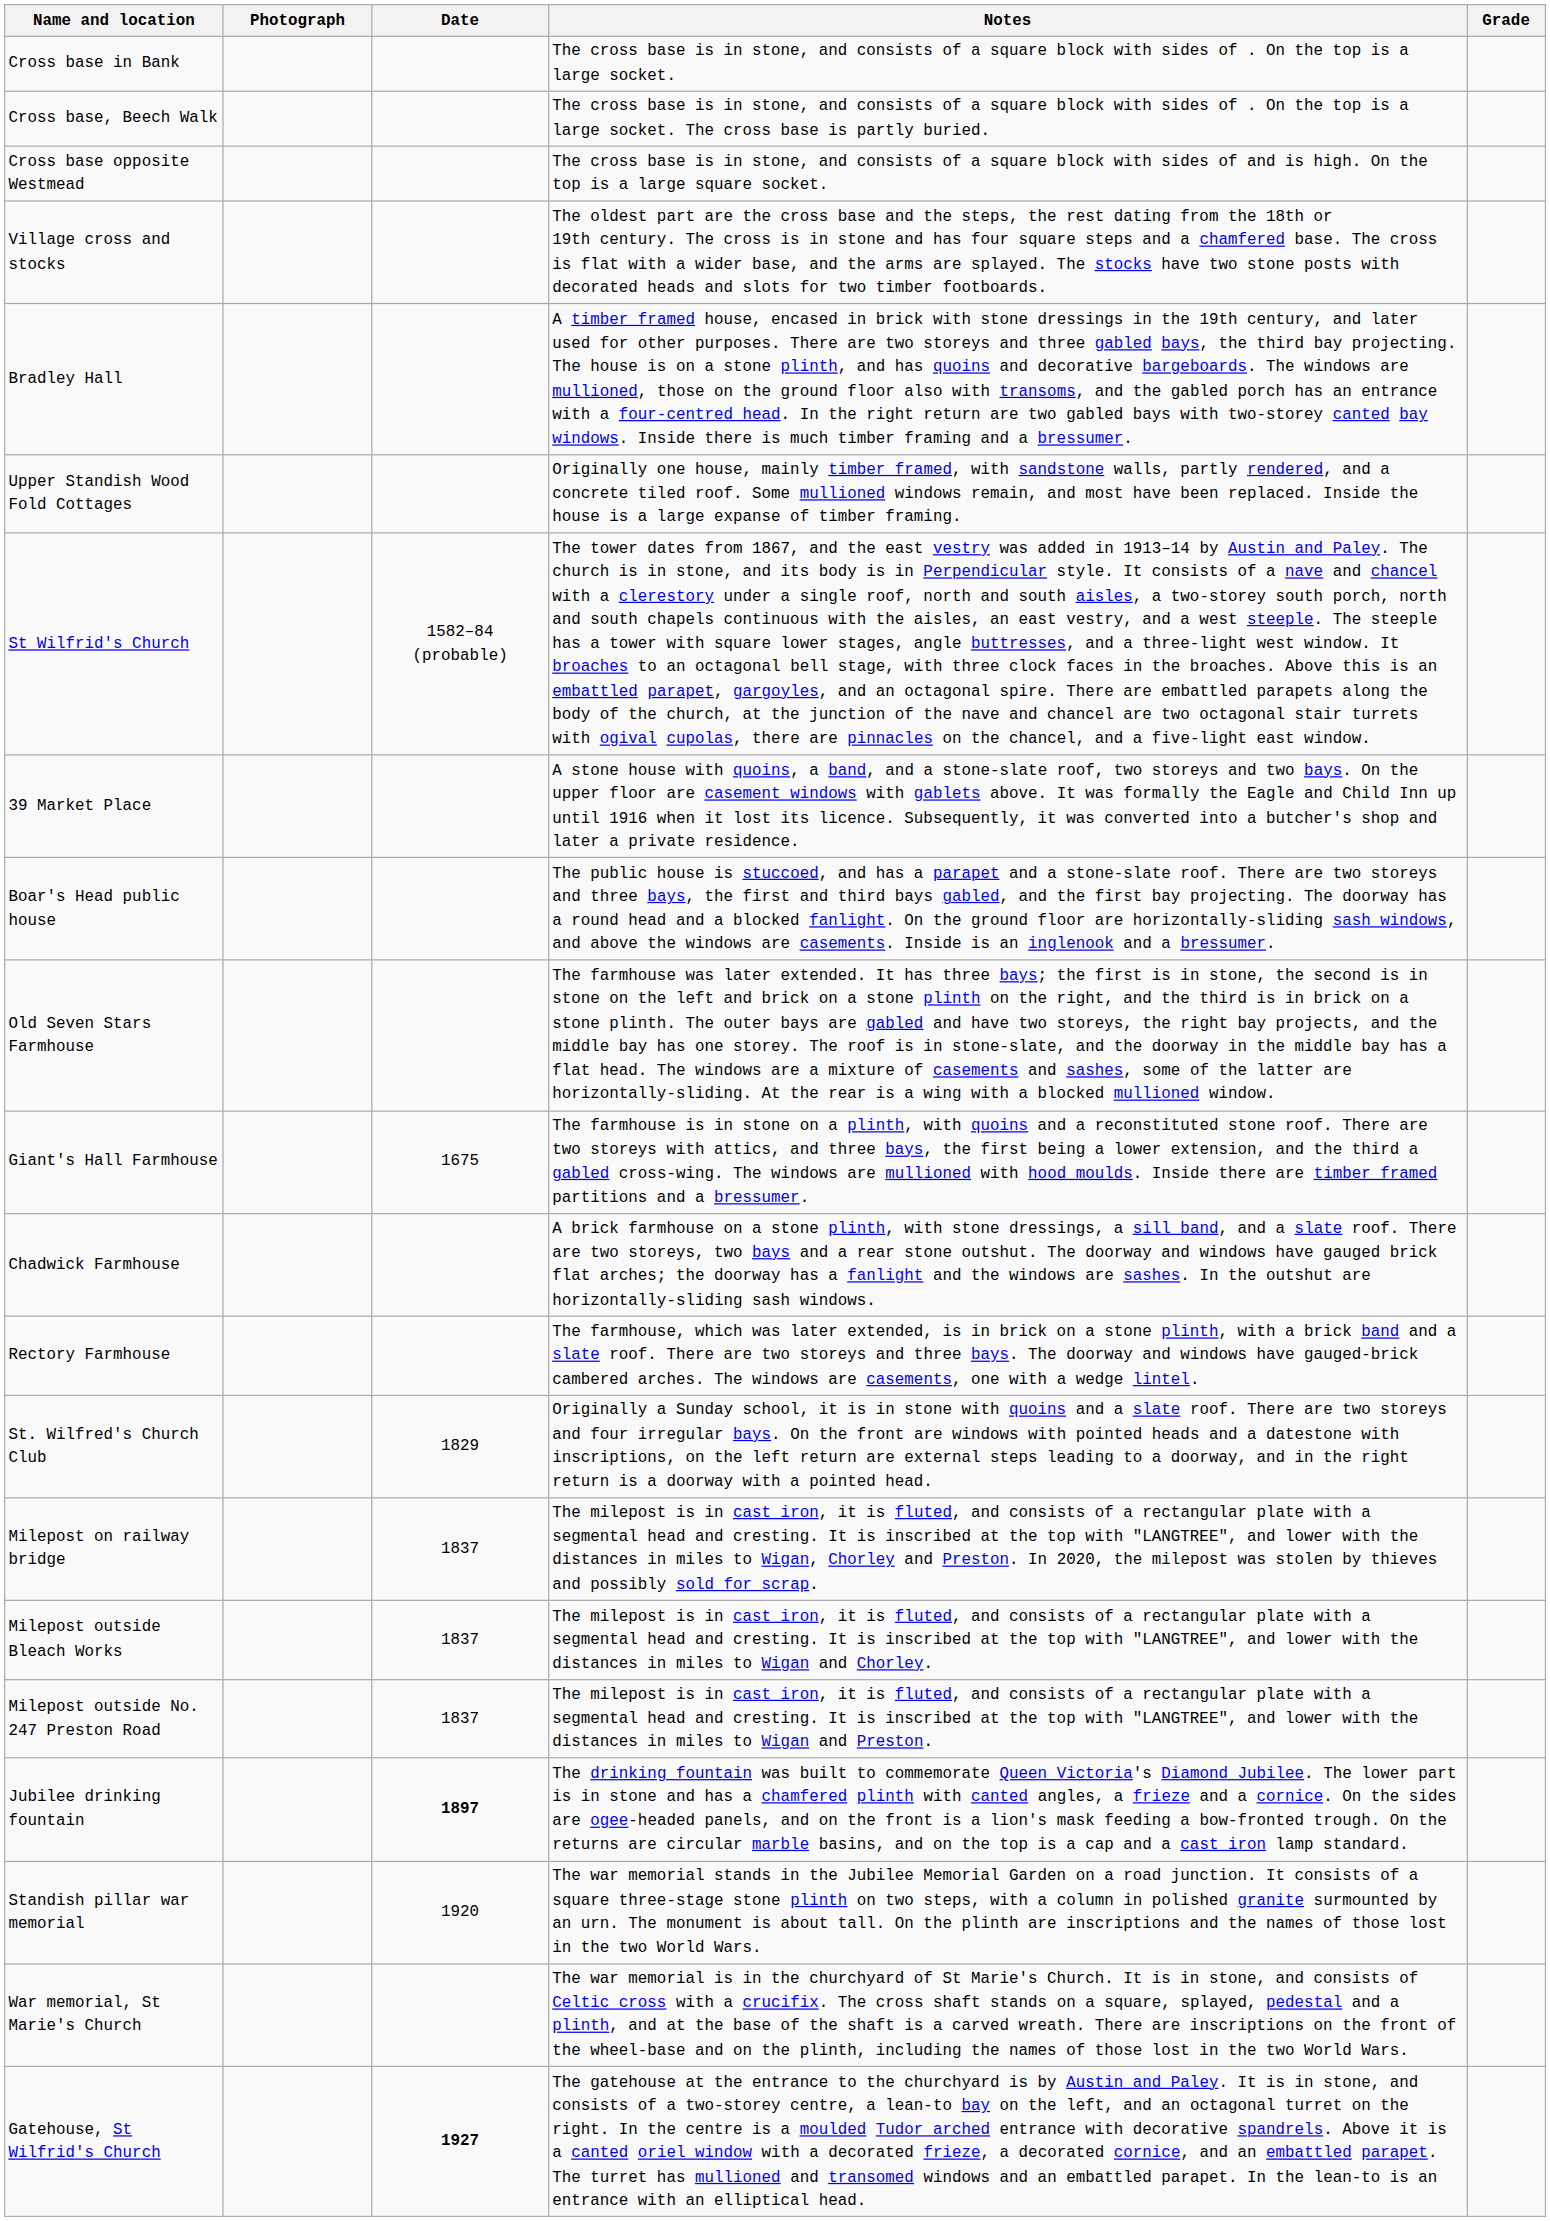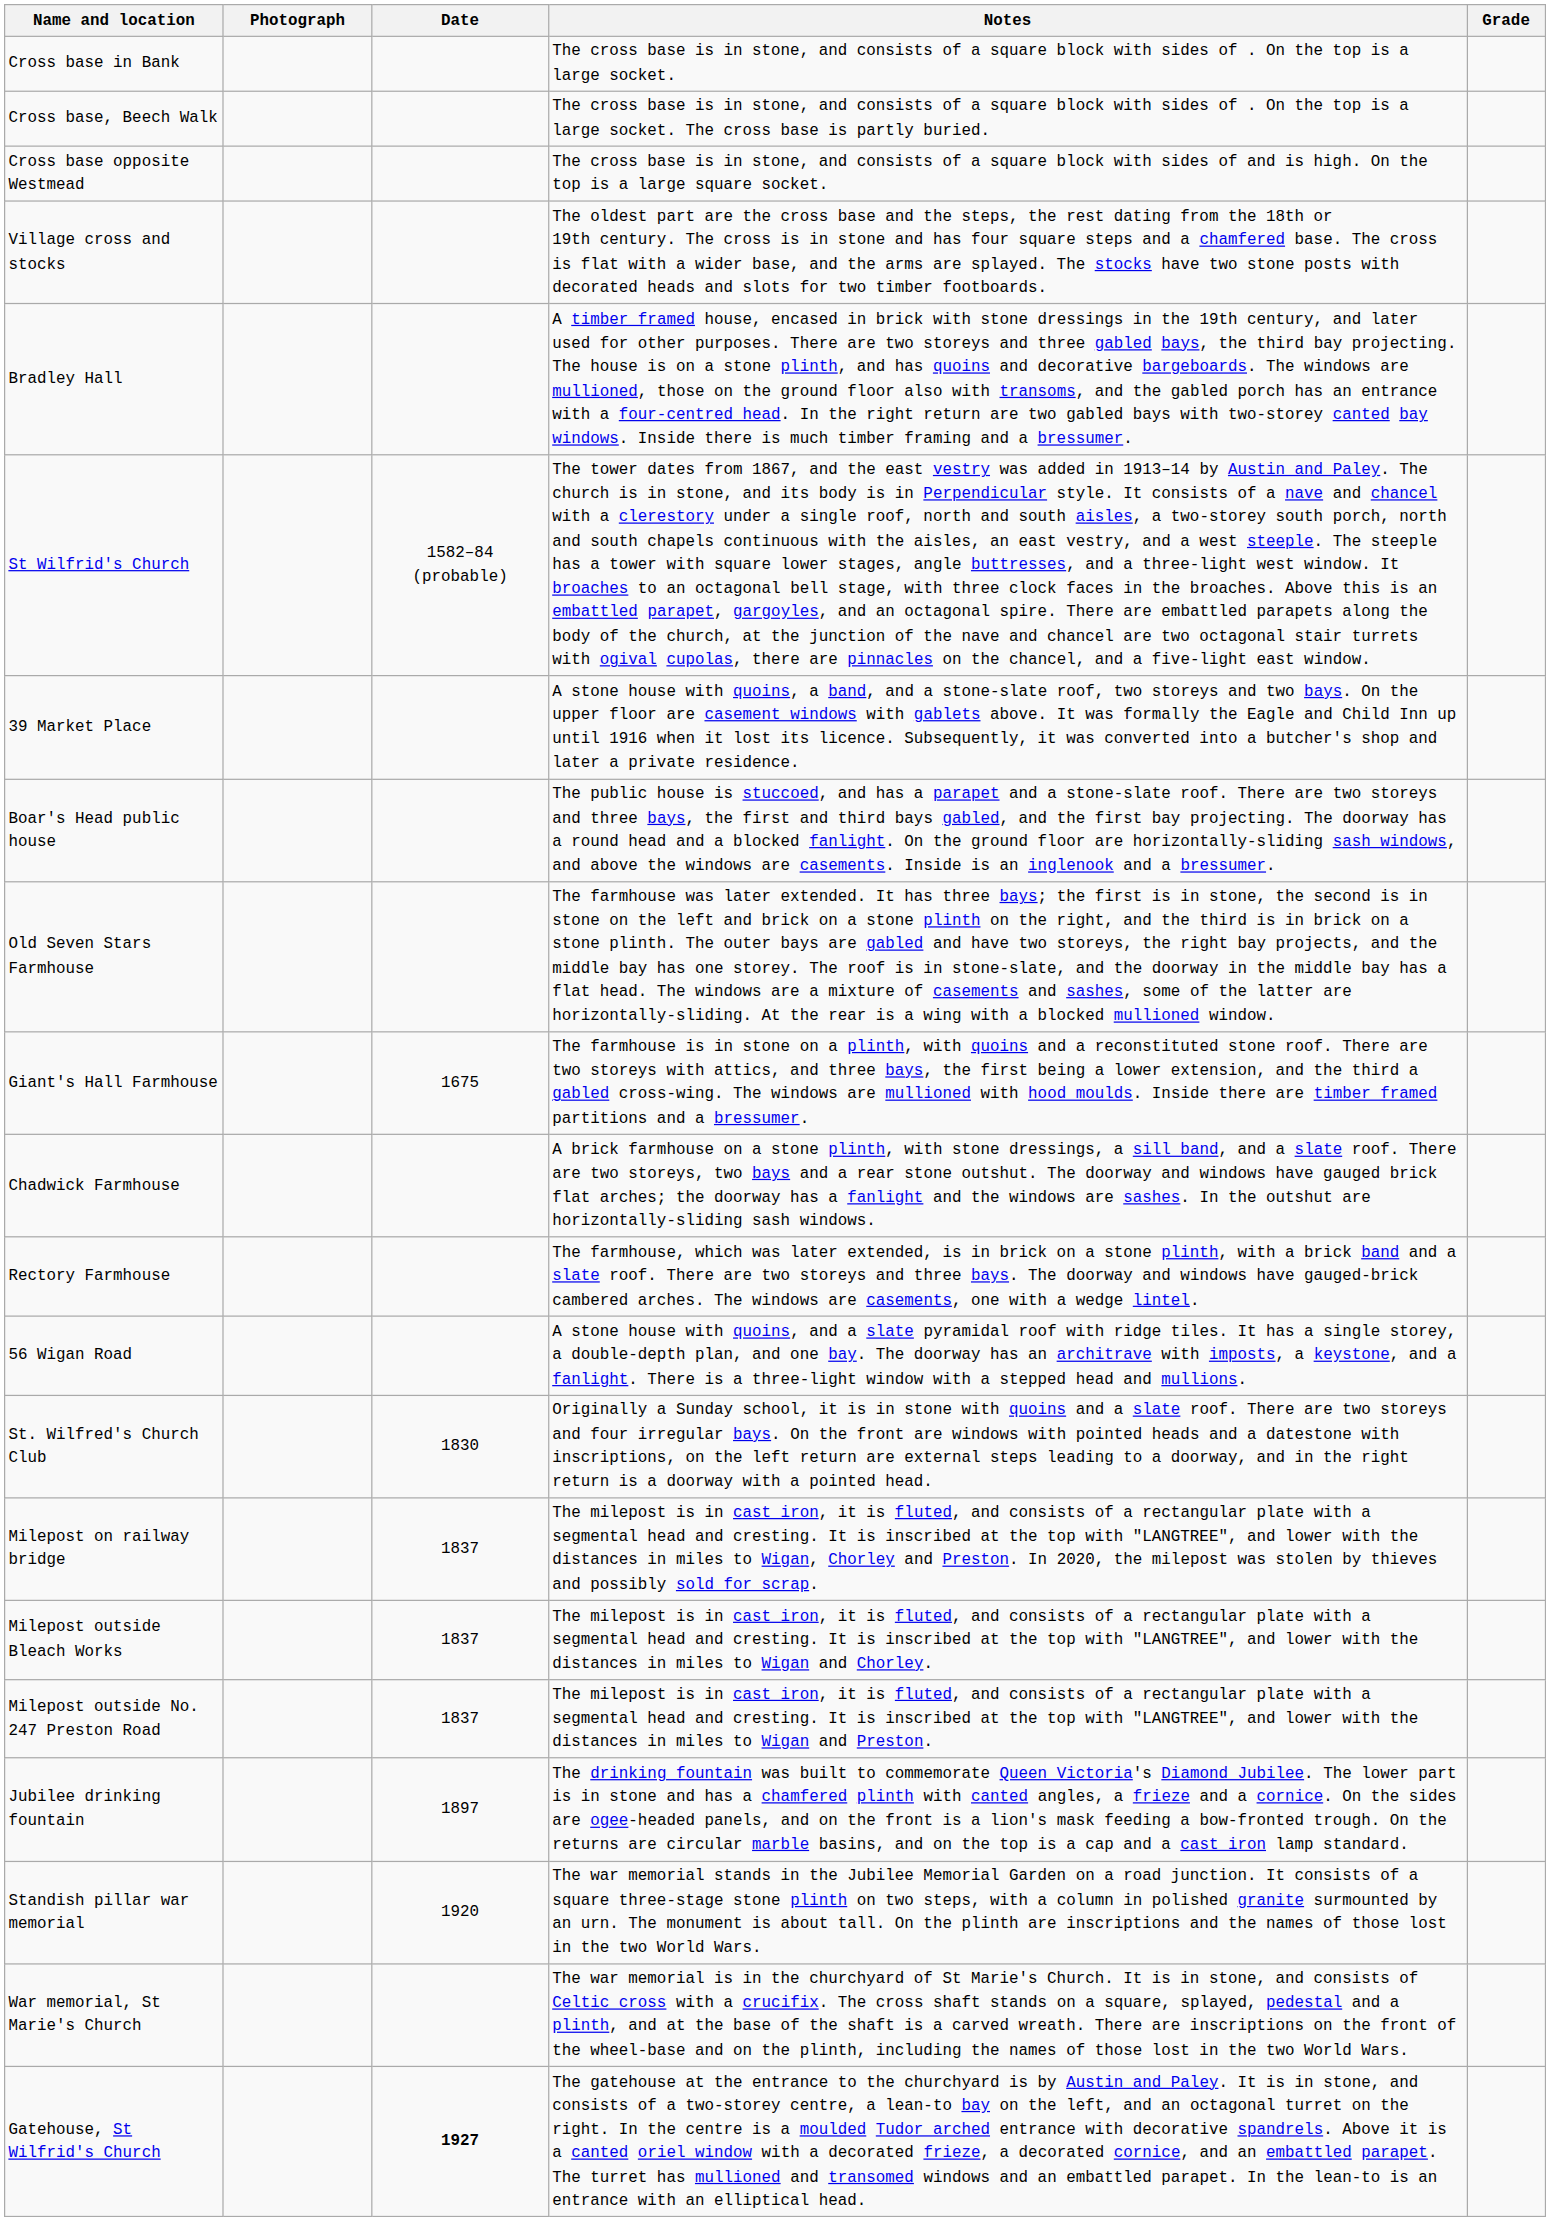- row: Upper Standish Wood Fold Cottages | Originally one house, mainly timber framed, with sandstone walls, partly rendered, and a concrete tiled roof. Some mullioned windows remain, and most have been replaced. Inside the house is a large expanse of timber framing.
+ row: 56 Wigan Road | A stone house with quoins, and a slate pyramidal roof with ridge tiles. It has a single storey, a double-depth plan, and one bay. The doorway has an architrave with imposts, a keystone, and a fanlight. There is a three-light window with a stepped head and mullions.
St. Wilfred's Church Club | Date: 1829 -> 1830
Jubilee drinking fountain | Date: bold -> normal
